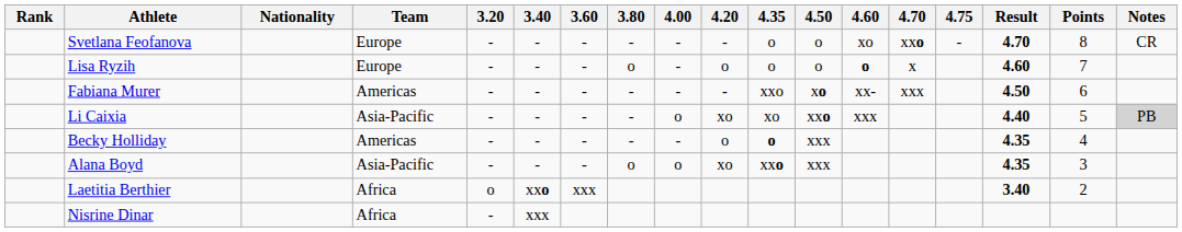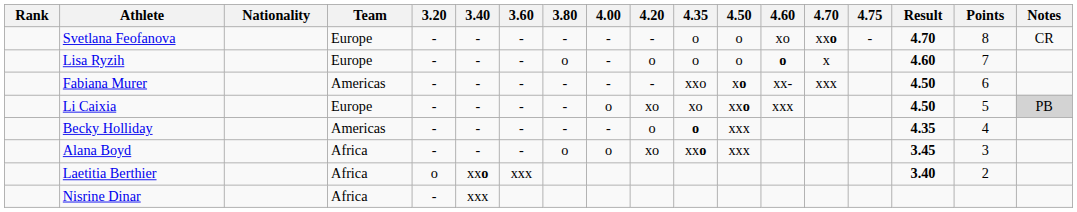Li Caixia | Team: Asia-Pacific -> Europe
Li Caixia | Result: 4.40 -> 4.50
Alana Boyd | Team: Asia-Pacific -> Africa
Alana Boyd | Result: 4.35 -> 3.45
